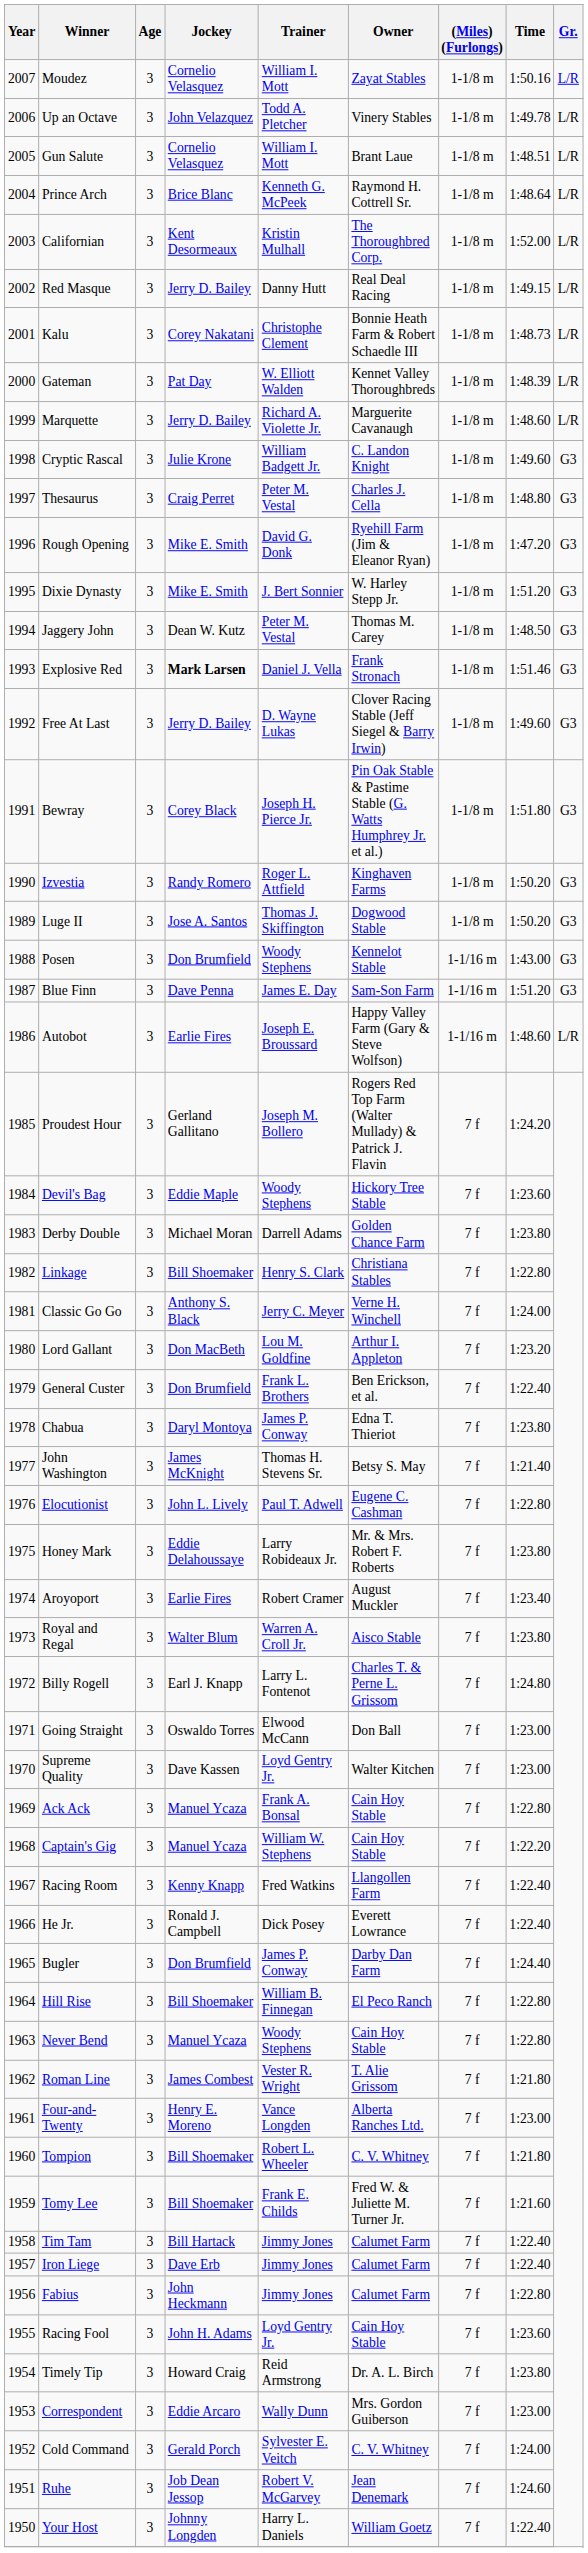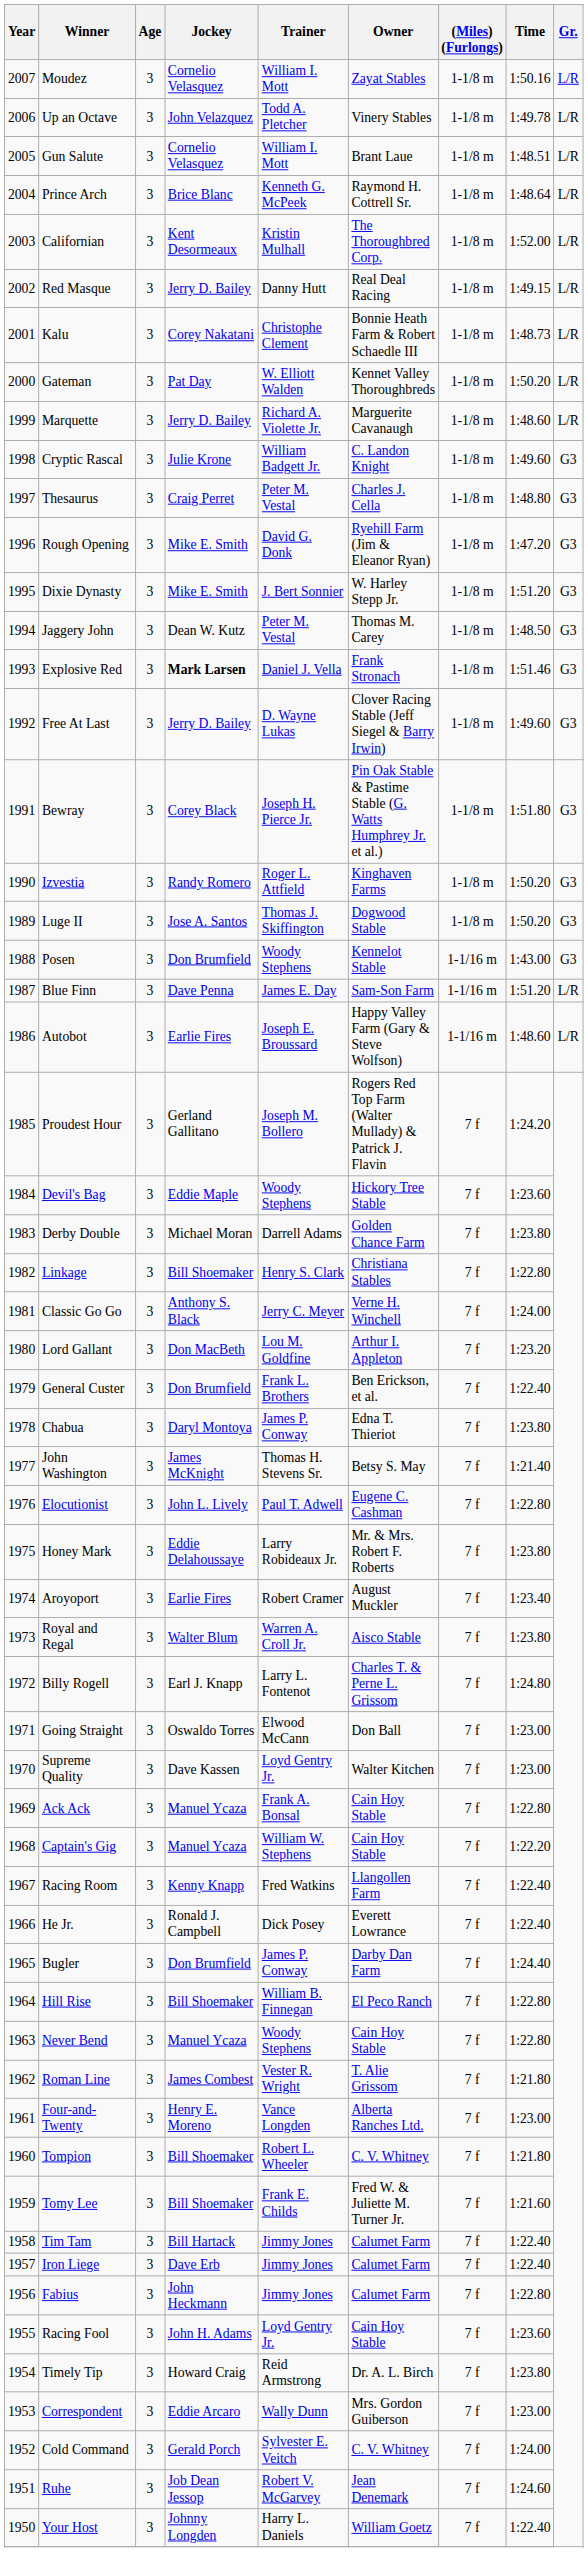Gateman | Time: 1:48.39 -> 1:50.20
Blue Finn | Gr.: G3 -> L/R
